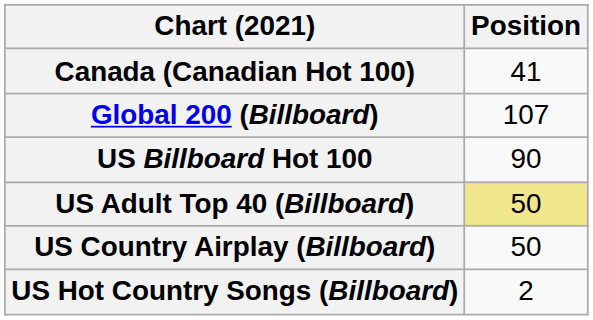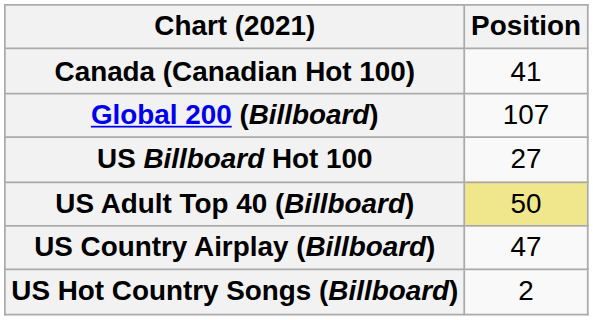US Billboard Hot 100 | Position: 90 -> 27
US Country Airplay (Billboard) | Position: 50 -> 47
